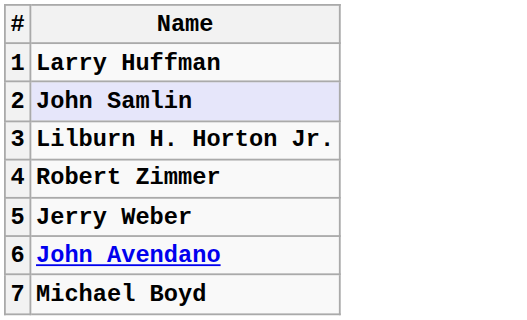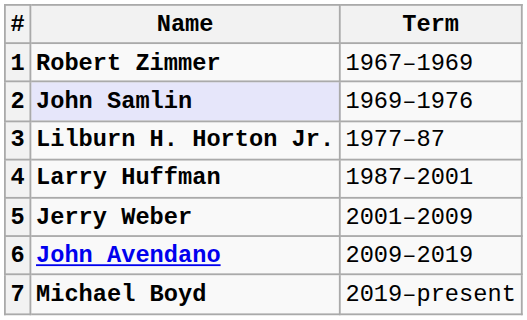+ column: Term | 1967–1969 | 1969–1976 | 1977–87 | 1987–2001 | 2001–2009 | 2009–2019 | 2019–present
1 | Name: Larry Huffman -> Robert Zimmer
4 | Name: Robert Zimmer -> Larry Huffman
